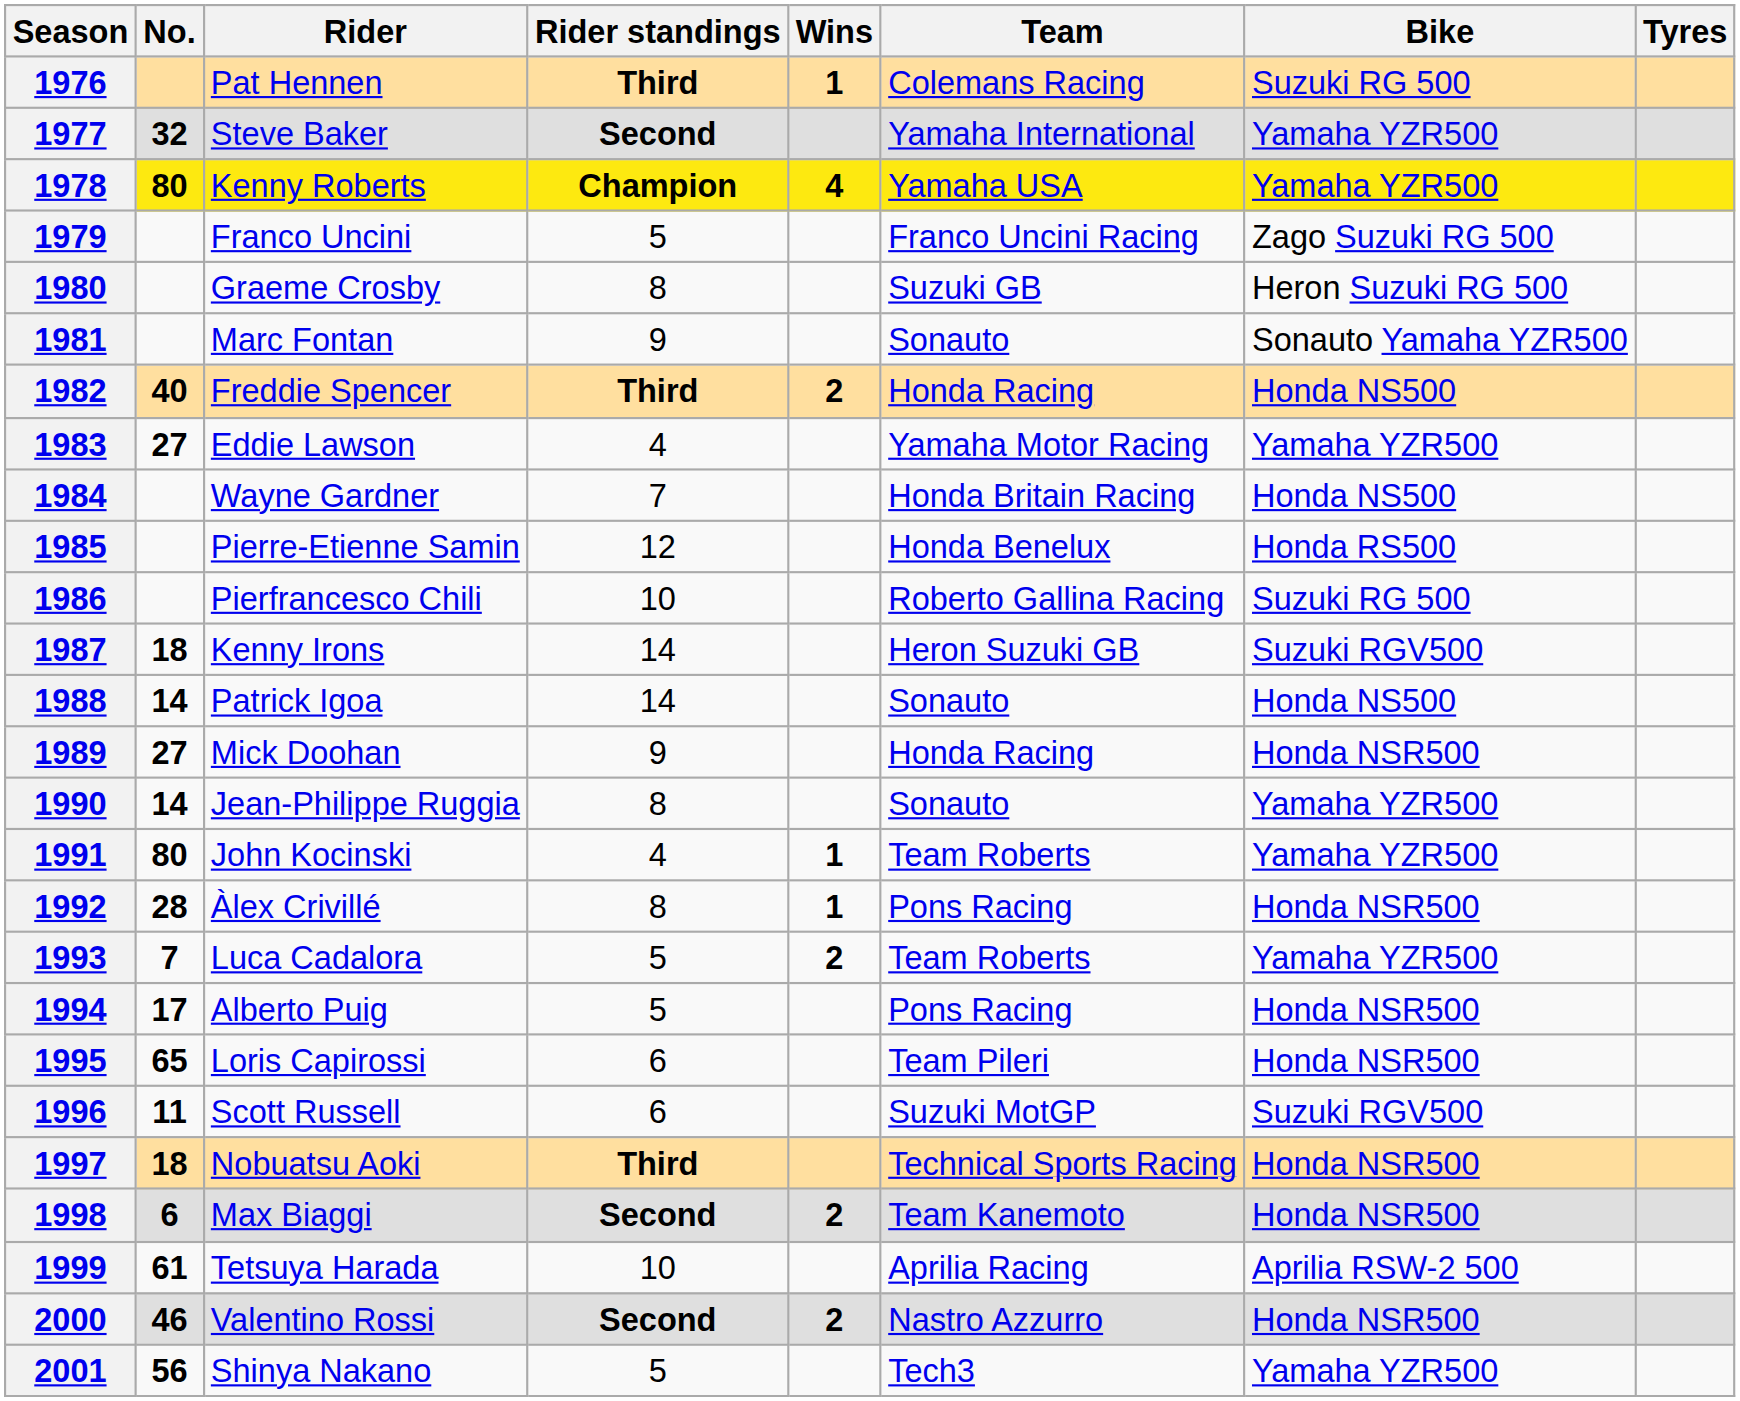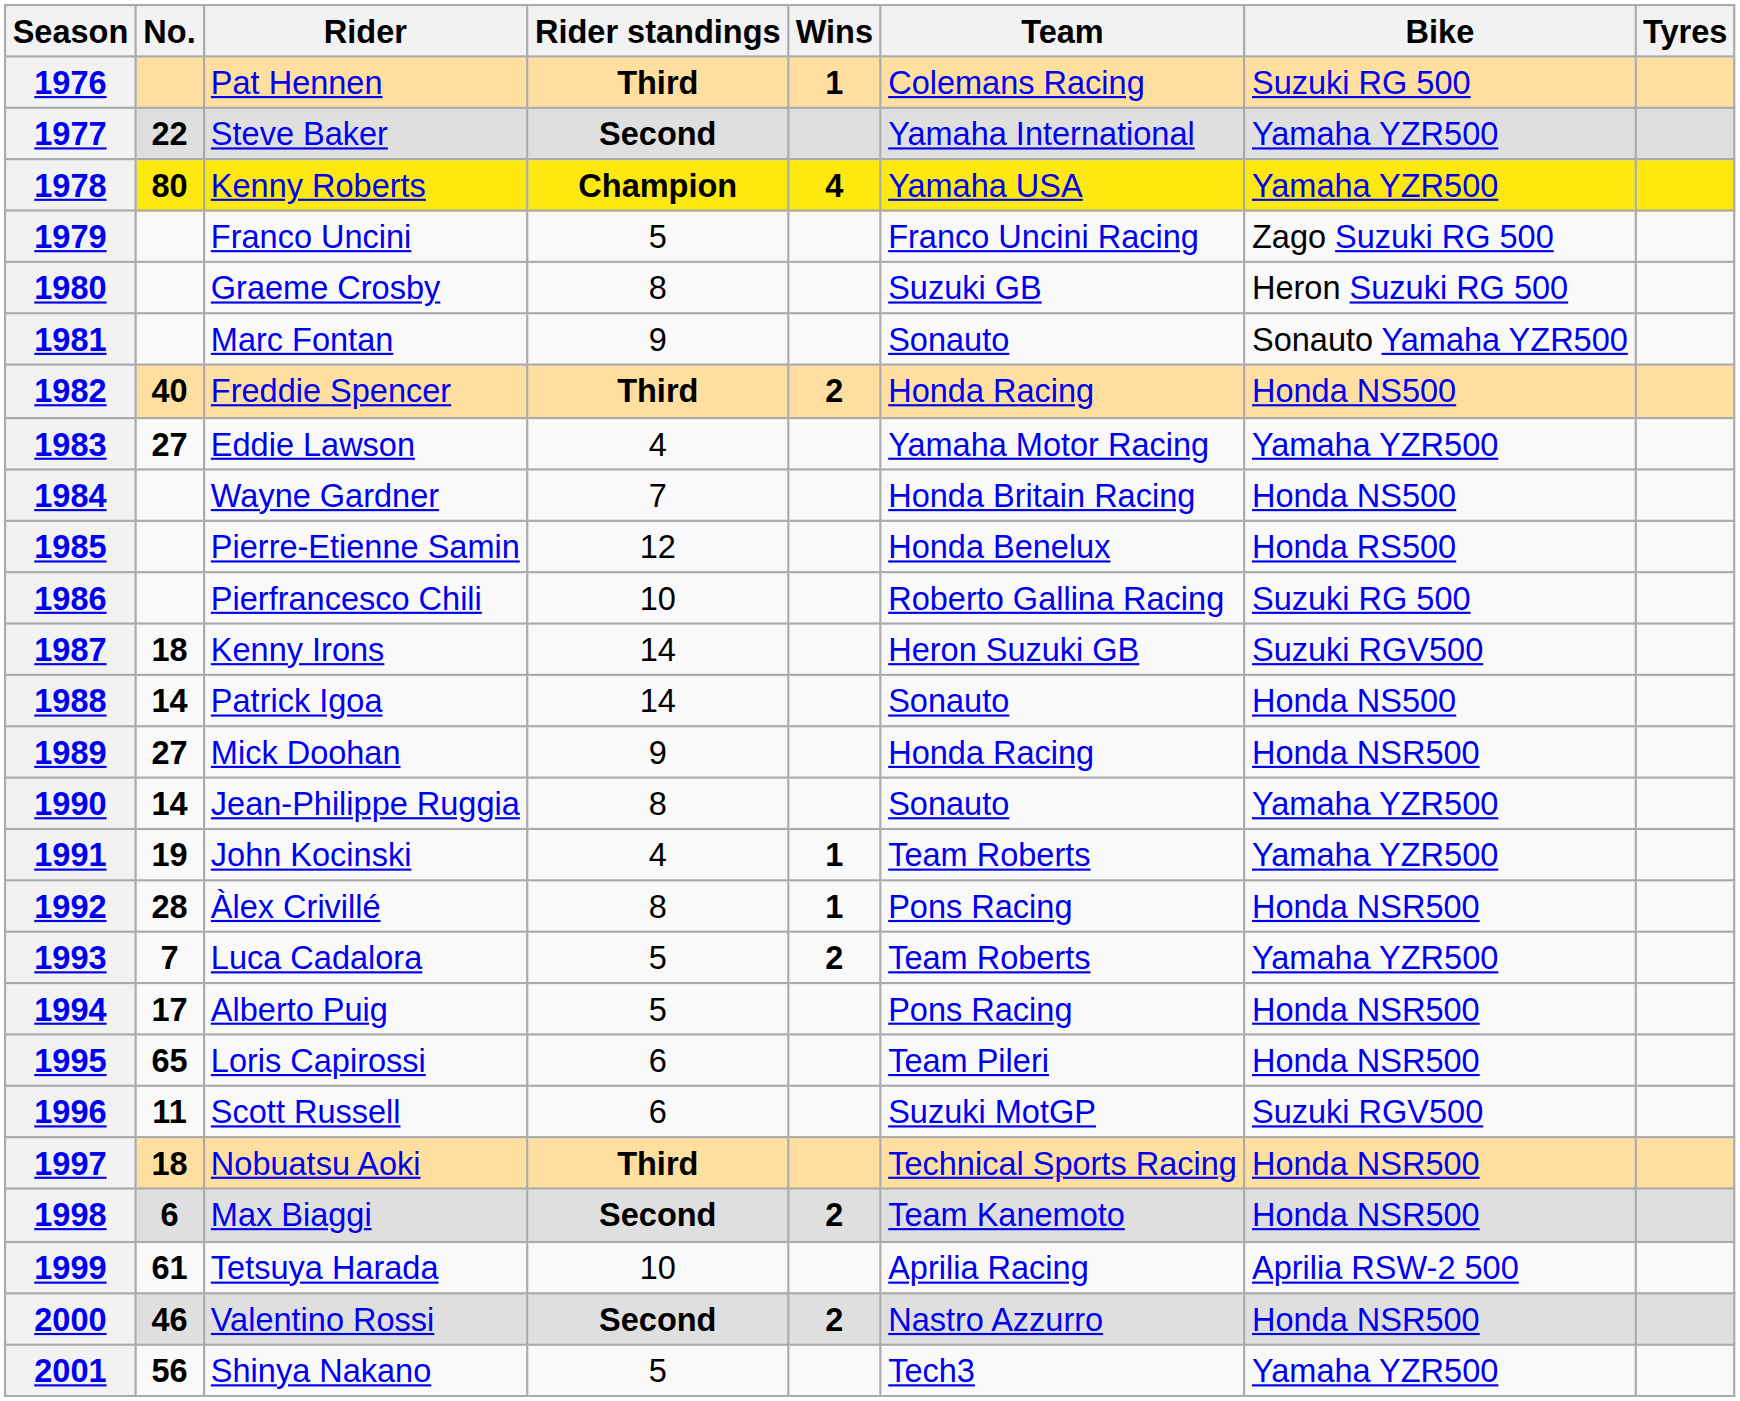1977 | No.: 32 -> 22
1991 | No.: 80 -> 19
